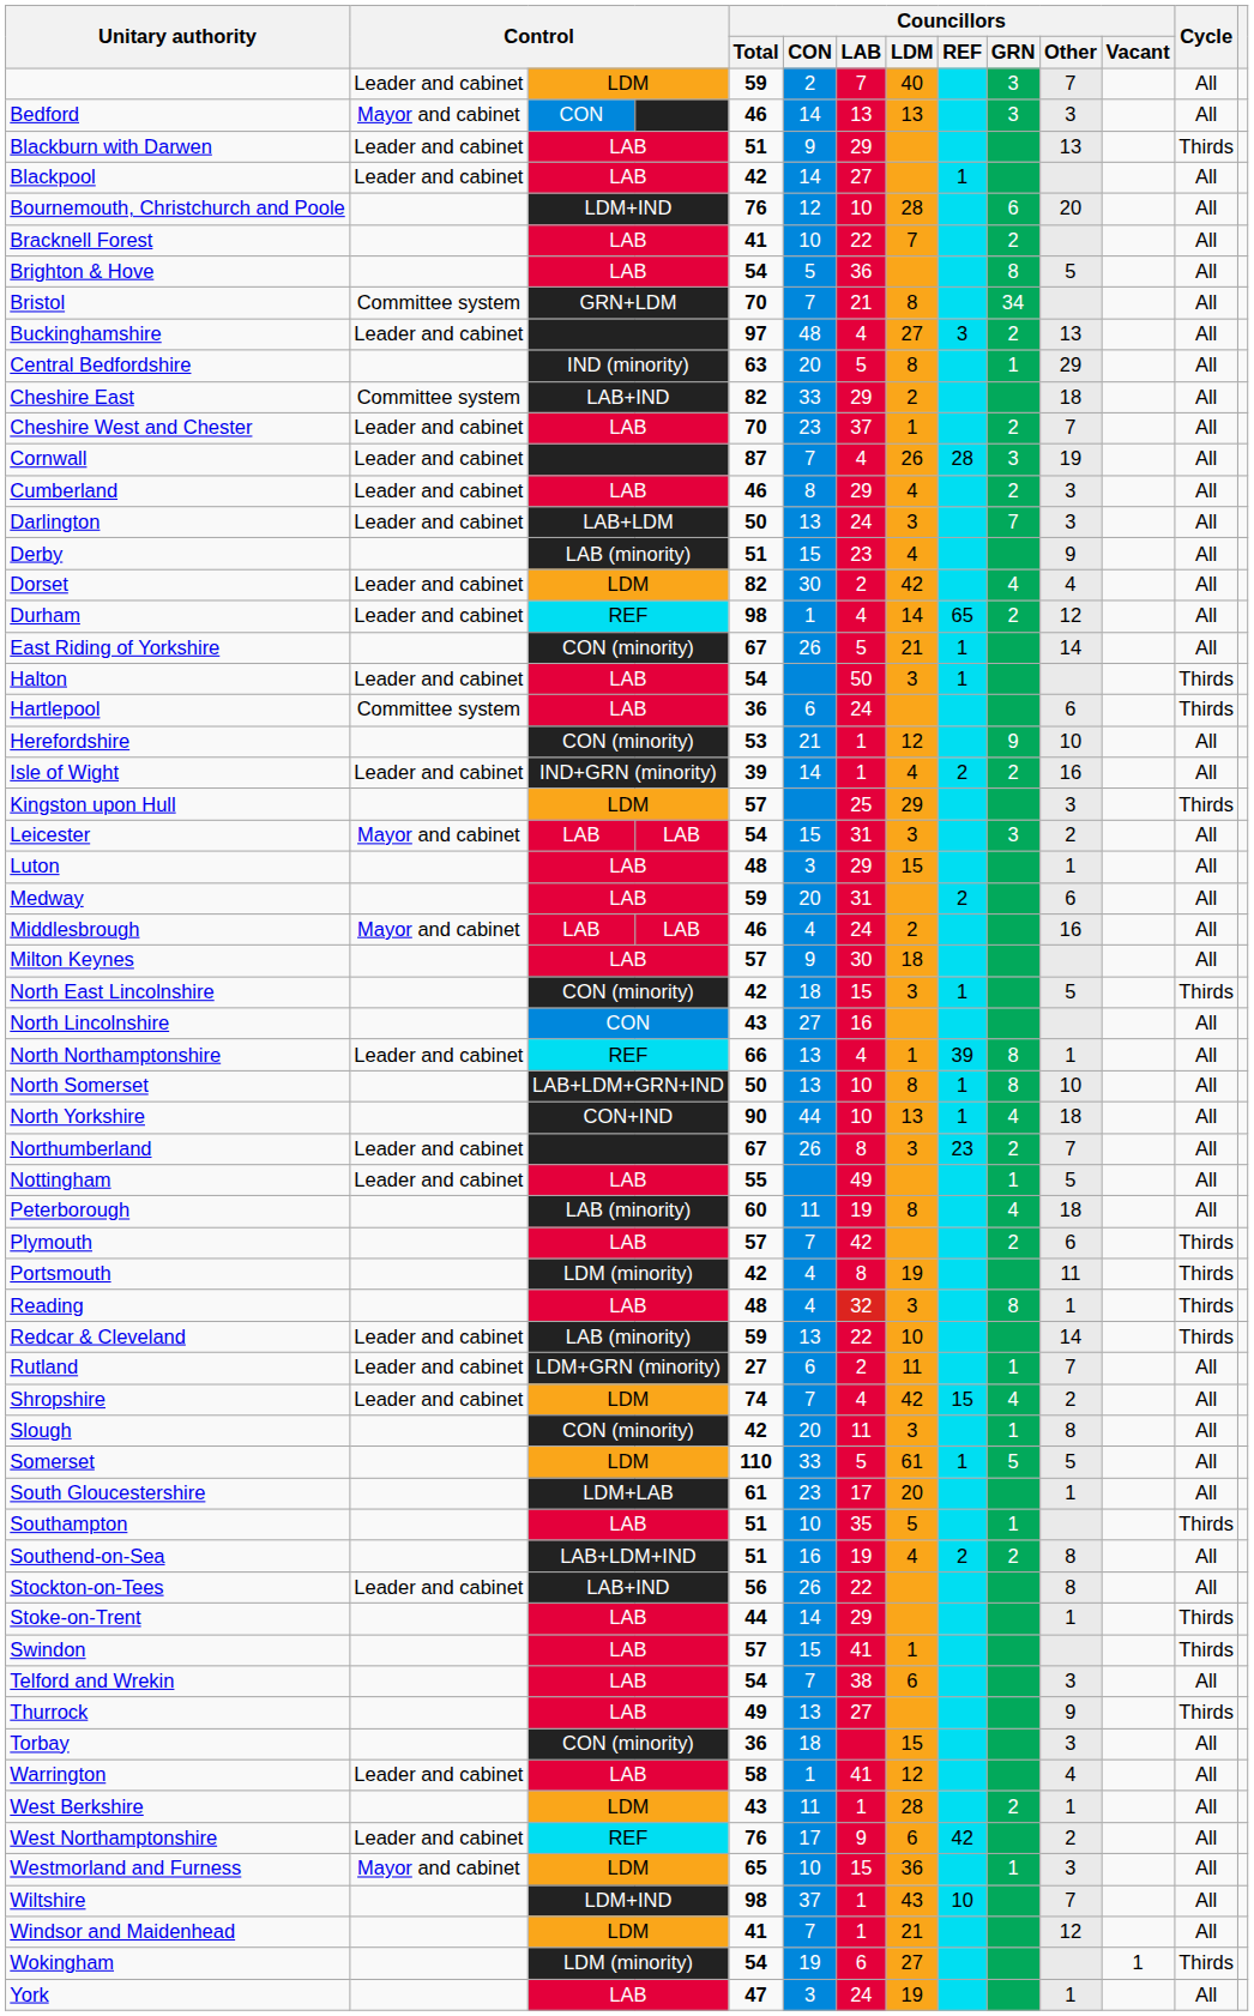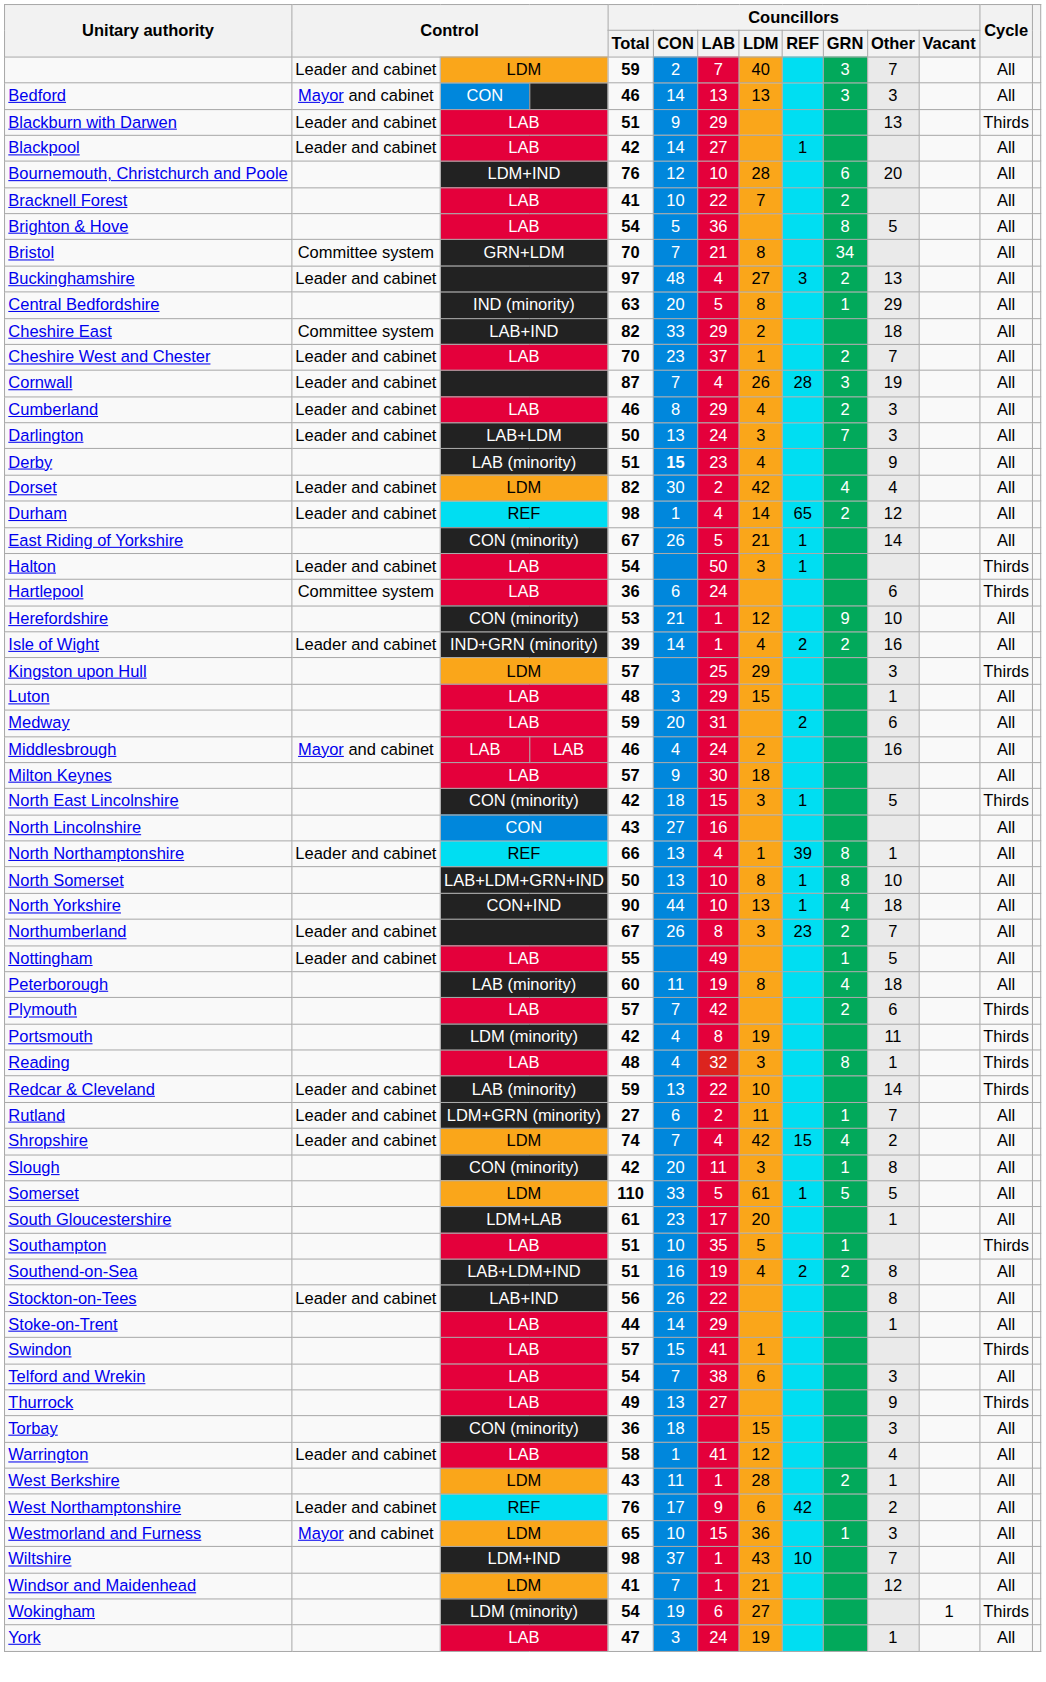Derby | Councillors / CON: normal -> bold
- row: Leicester | Mayor and cabinet | LAB | LAB | 54 | 15 | 31 | 3 | 3 | 2 | All
Stoke-on-Trent | Cycle: Thirds -> All
